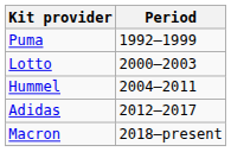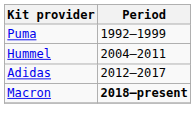- row: Lotto | 2000–2003
Macron | Period: normal -> bold
